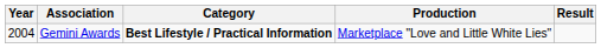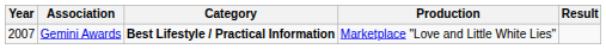Gemini Awards | Year: 2004 -> 2007
